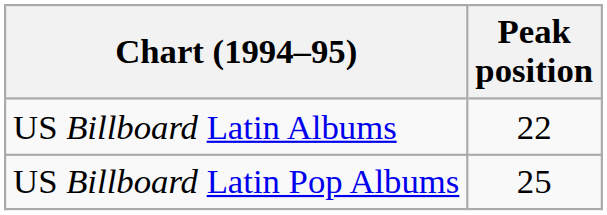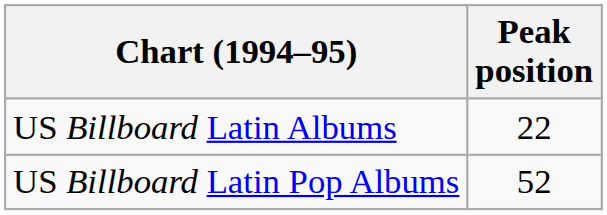US Billboard Latin Pop Albums | Peak position: 25 -> 52
